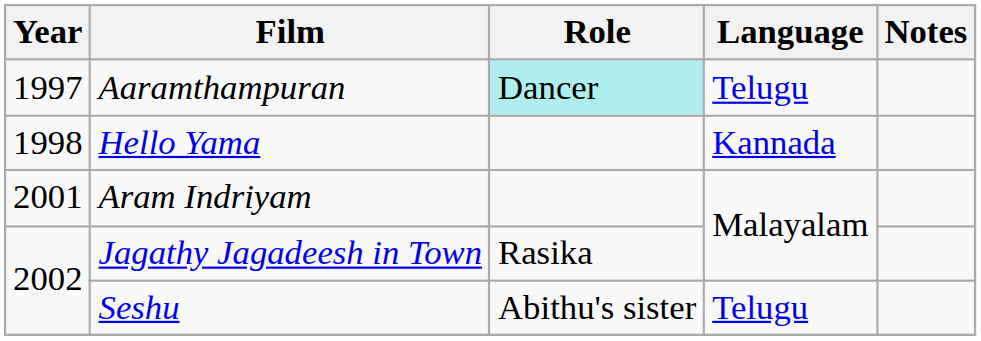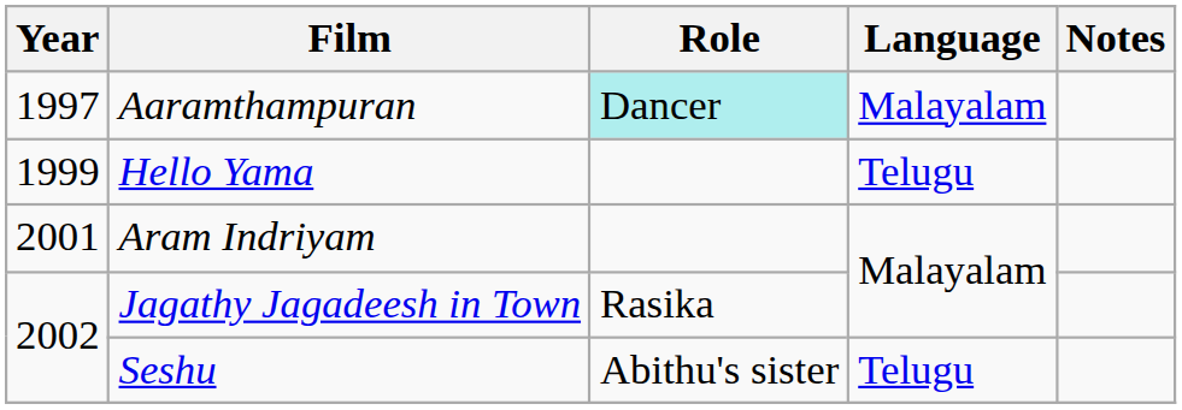Aaramthampuran | Language: Telugu -> Malayalam
Hello Yama | Year: 1998 -> 1999
Hello Yama | Language: Kannada -> Telugu
